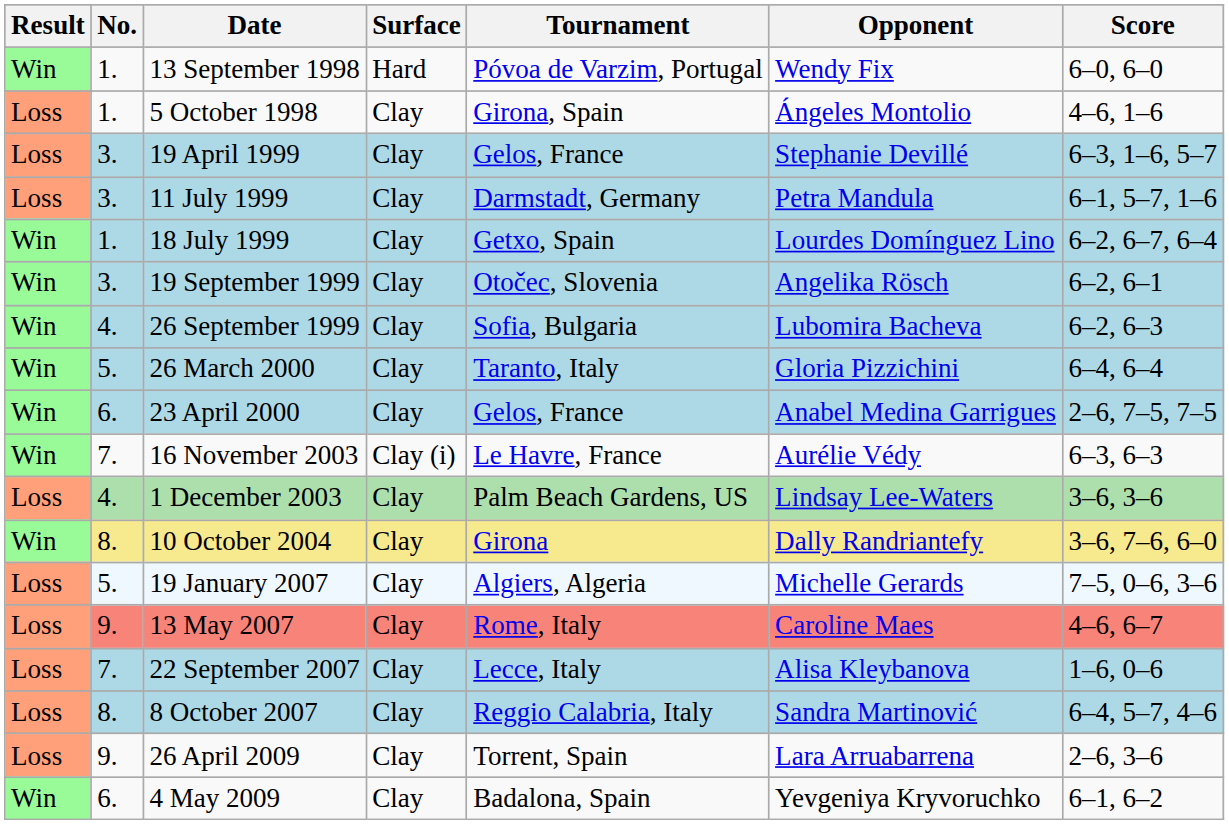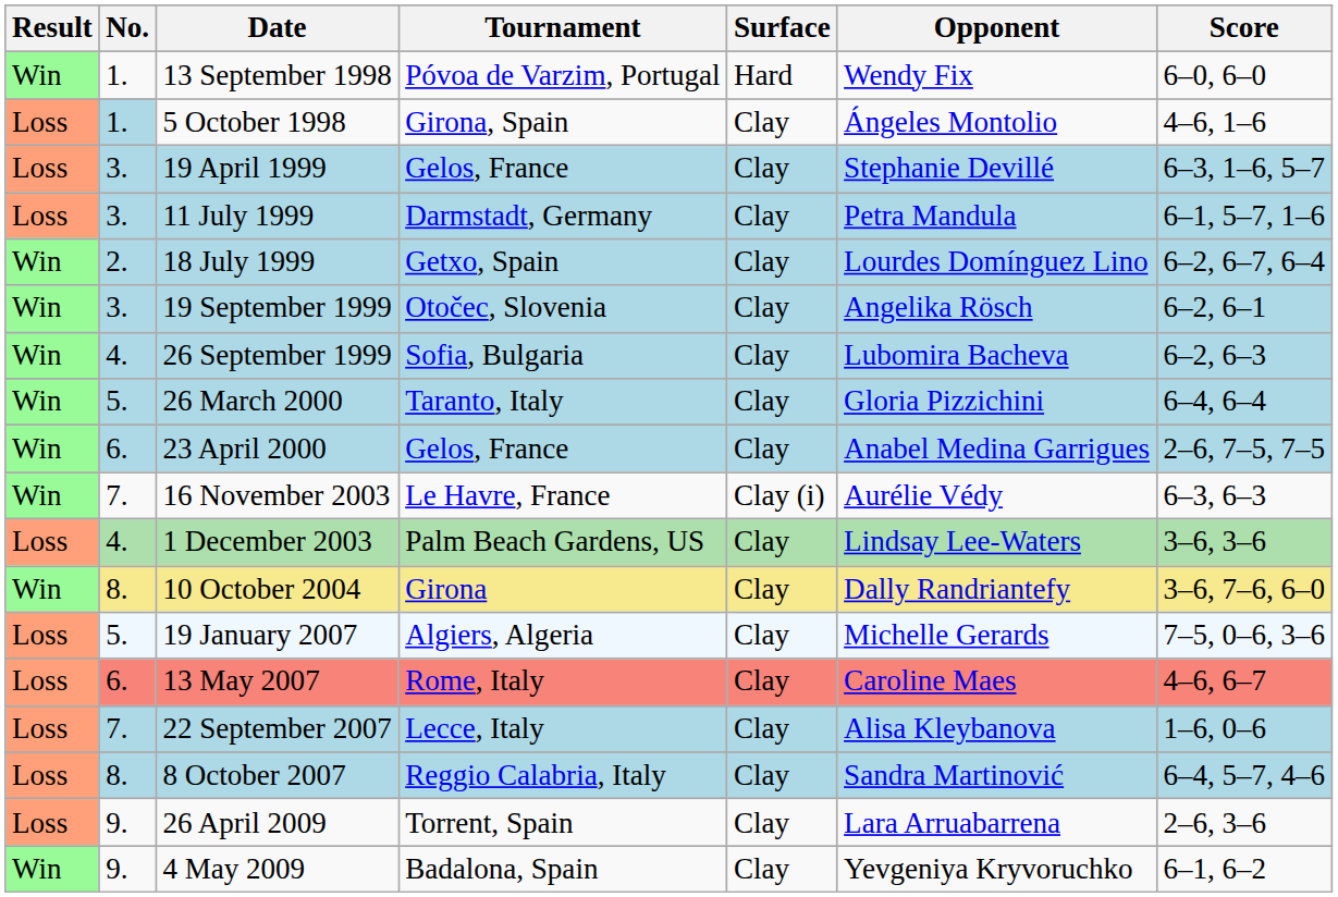columns swapped: Tournament <-> Surface
5 October 1998 | No.: no background -> lightblue background
18 July 1999 | No.: 1. -> 2.
13 May 2007 | No.: 9. -> 6.
4 May 2009 | No.: 6. -> 9.
